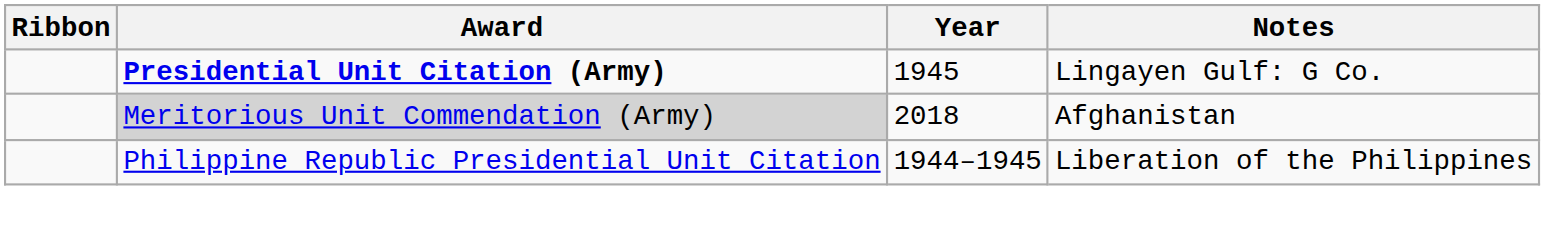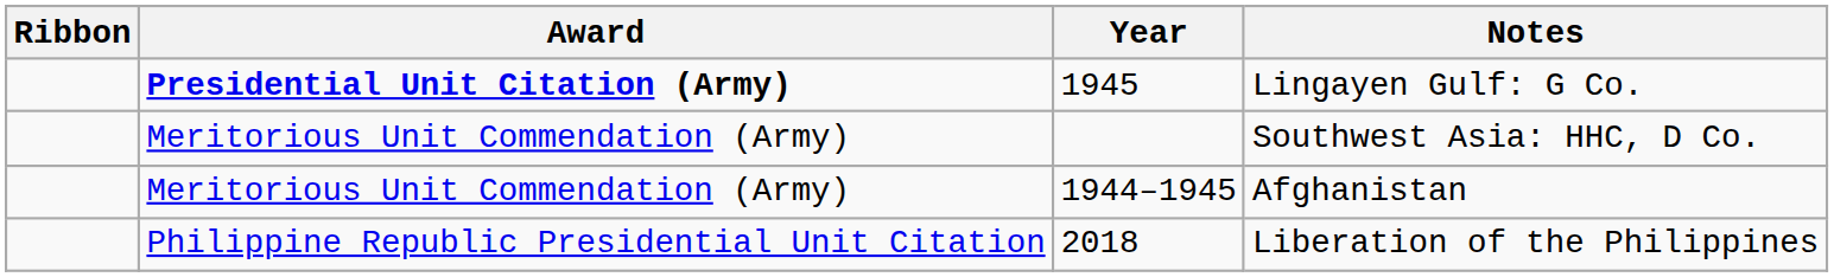+ row: Meritorious Unit Commendation (Army) | Southwest Asia: HHC, D Co.
Afghanistan | Award: lightgrey background -> no background
Afghanistan | Year: 2018 -> 1944–1945
Liberation of the Philippines | Year: 1944–1945 -> 2018
